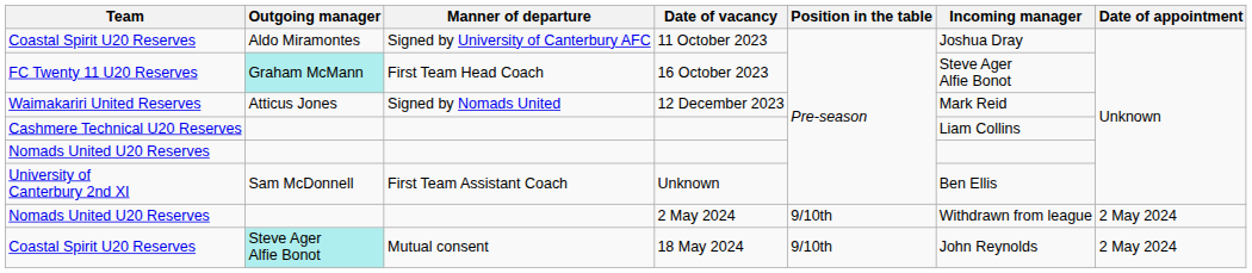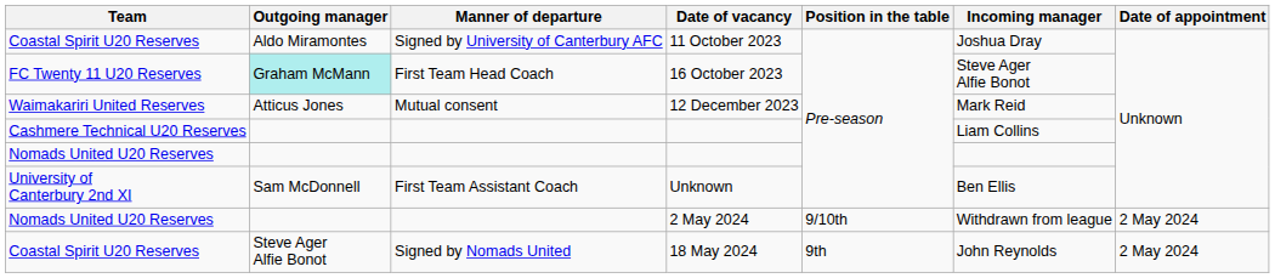12 December 2023 | Manner of departure: Signed by Nomads United -> Mutual consent
18 May 2024 | Outgoing manager: paleturquoise background -> no background
18 May 2024 | Manner of departure: Mutual consent -> Signed by Nomads United
18 May 2024 | Position in the table: 9/10th -> 9th
